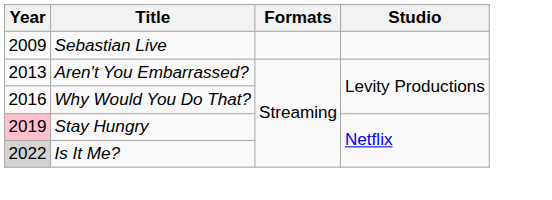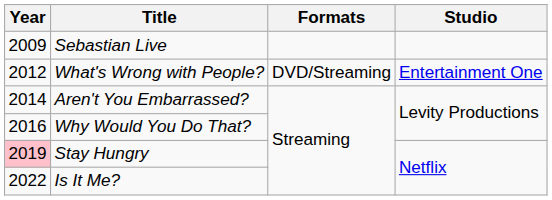+ row: 2012 | What's Wrong with People? | DVD/Streaming | Entertainment One
Aren't You Embarrassed? | Year: 2013 -> 2014
Is It Me? | Year: lightgrey background -> no background
